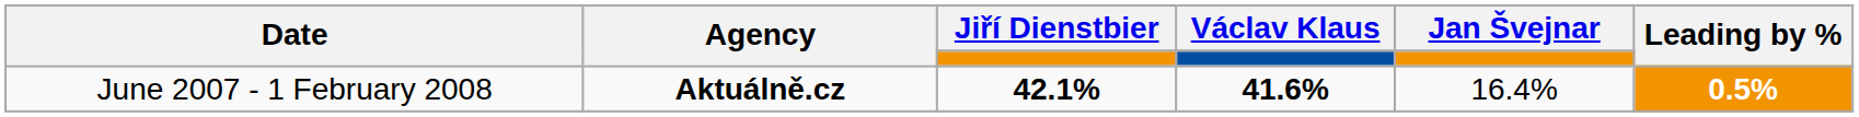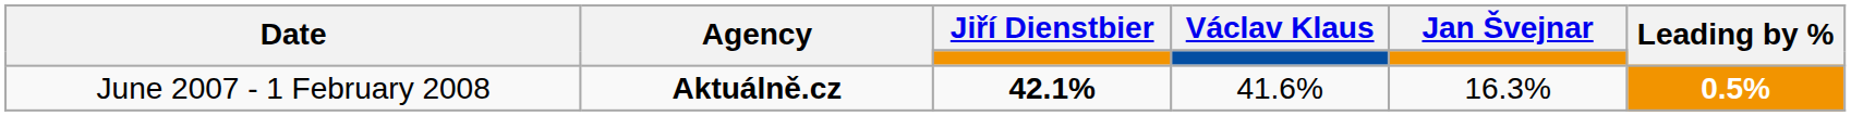June 2007 - 1 February 2008 | Václav Klaus: bold -> normal
June 2007 - 1 February 2008 | Jan Švejnar: 16.4% -> 16.3%
